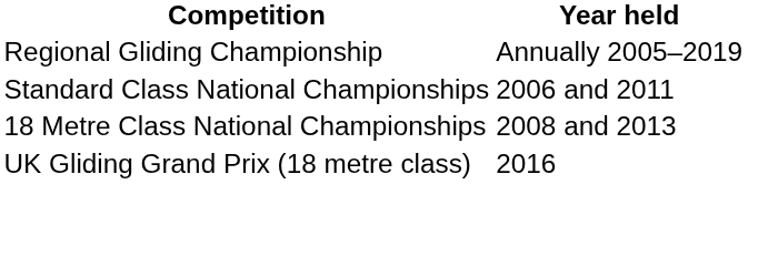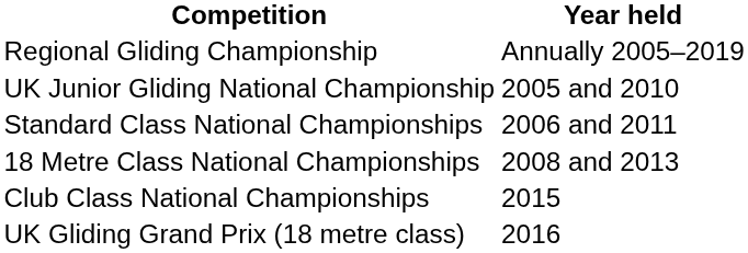+ row: UK Junior Gliding National Championship | 2005 and 2010
+ row: Club Class National Championships | 2015
